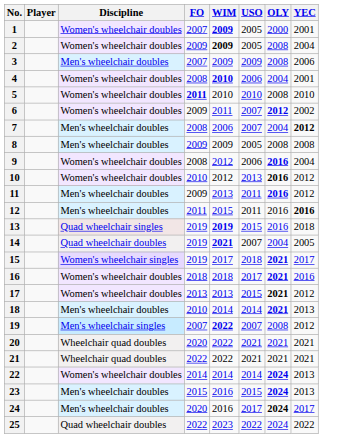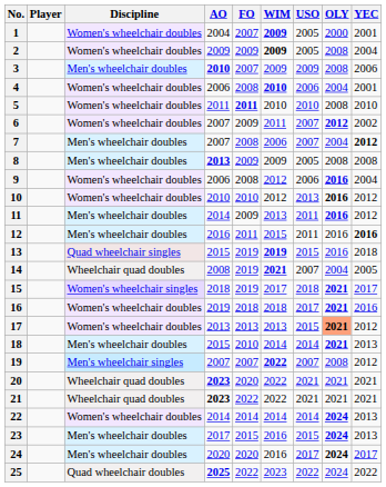+ column: AO | 2004 | 2009 | 2010 | 2006 | 2011 | 2007 | 2007 | 2013 | 2006 | 2010 | 2014 | 2016 | 2015 | 2008 | 2018 | 2019 | 2013 | 2015 | 2007 | 2023 | 2023 | 2014 | 2017 | 2020 | 2025
14 | Discipline: Quad wheelchair doubles -> Wheelchair quad doubles
17 | OLY: no background -> lightsalmon background
